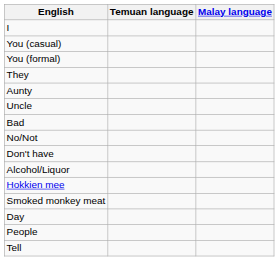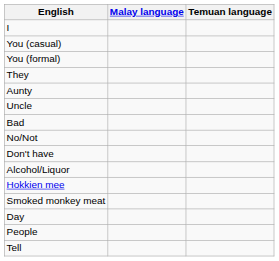columns swapped: Malay language <-> Temuan language
